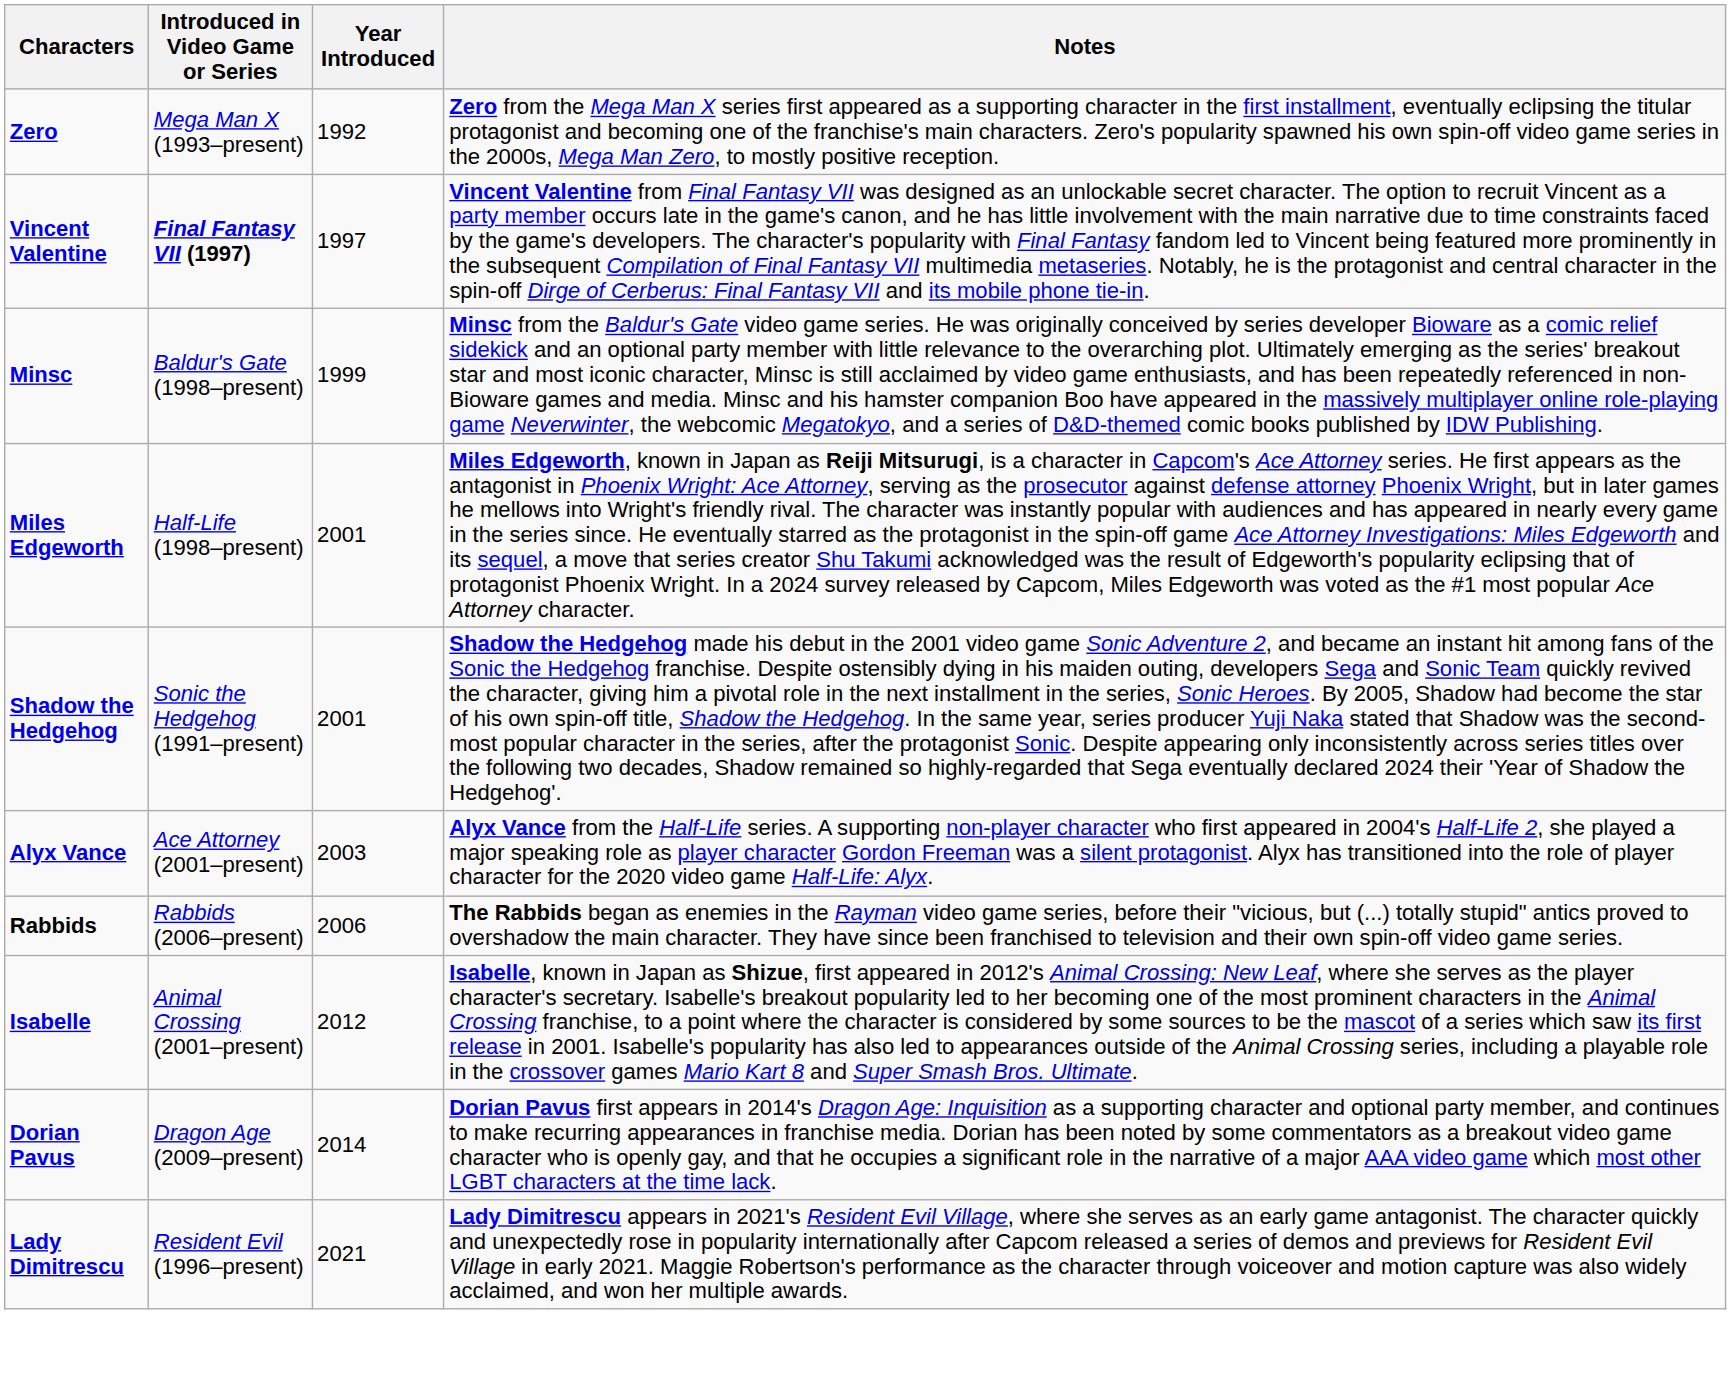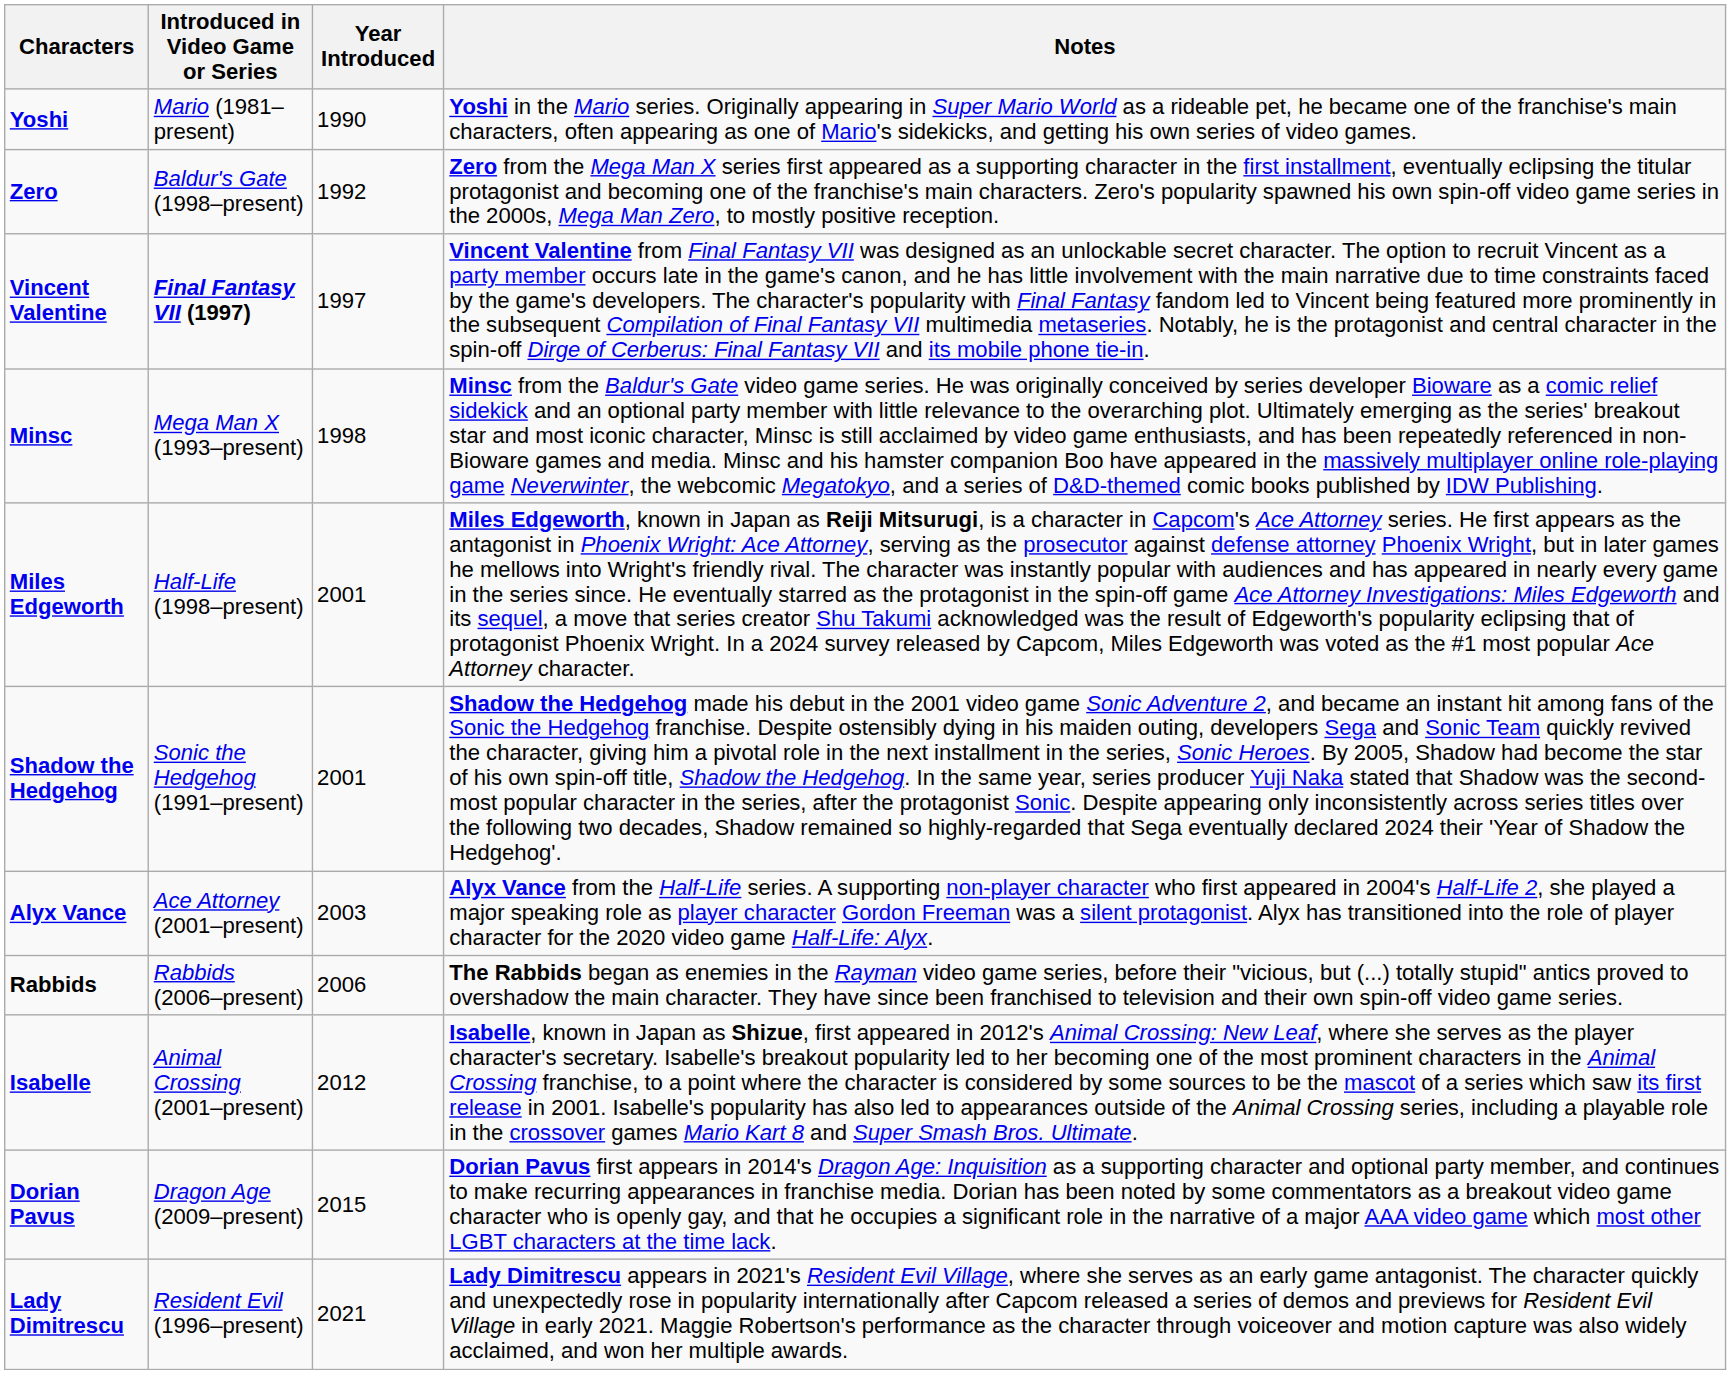+ row: Yoshi | Mario (1981–present) | 1990 | Yoshi in the Mario series. Originally appearing in Super Mario World as a rideable pet, he became one of the franchise's main characters, often appearing as one of Mario's sidekicks, and getting his own series of video games.
Zero | Introduced in Video Game or Series: Mega Man X (1993–present) -> Baldur's Gate (1998–present)
Minsc | Introduced in Video Game or Series: Baldur's Gate (1998–present) -> Mega Man X (1993–present)
Minsc | Year Introduced: 1999 -> 1998
Dorian Pavus | Year Introduced: 2014 -> 2015
